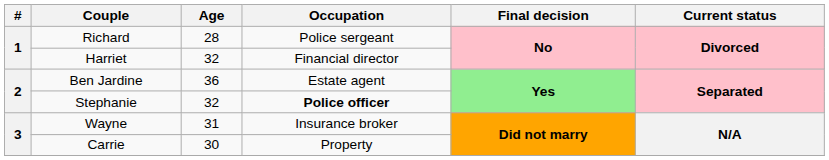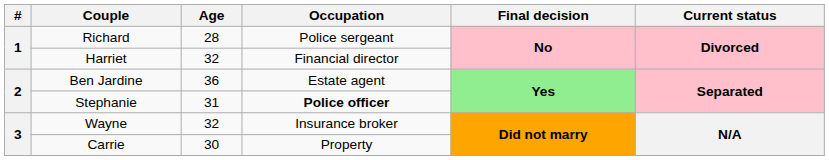Stephanie | Age: 32 -> 31
Wayne | Age: 31 -> 32
